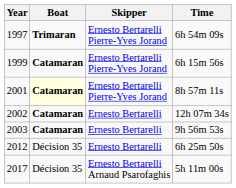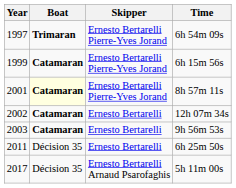6h 25m 50s | Year: 2012 -> 2011
